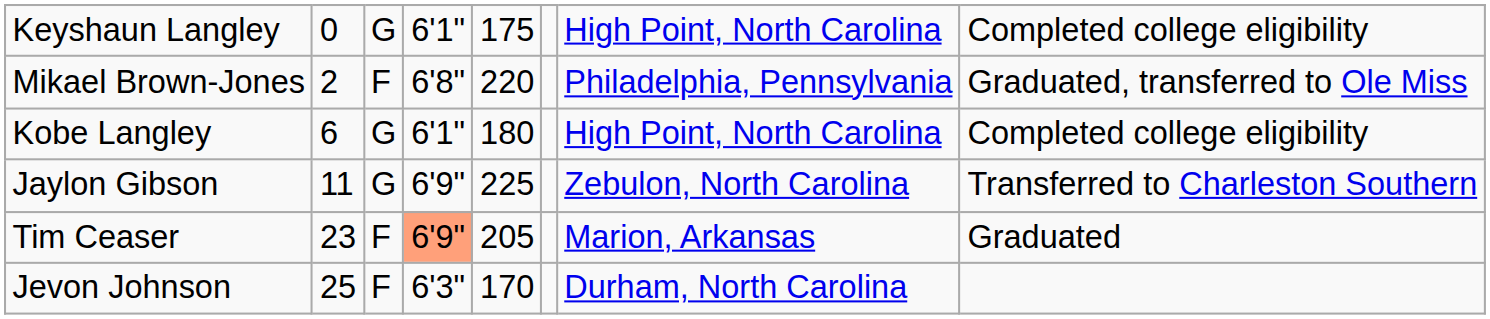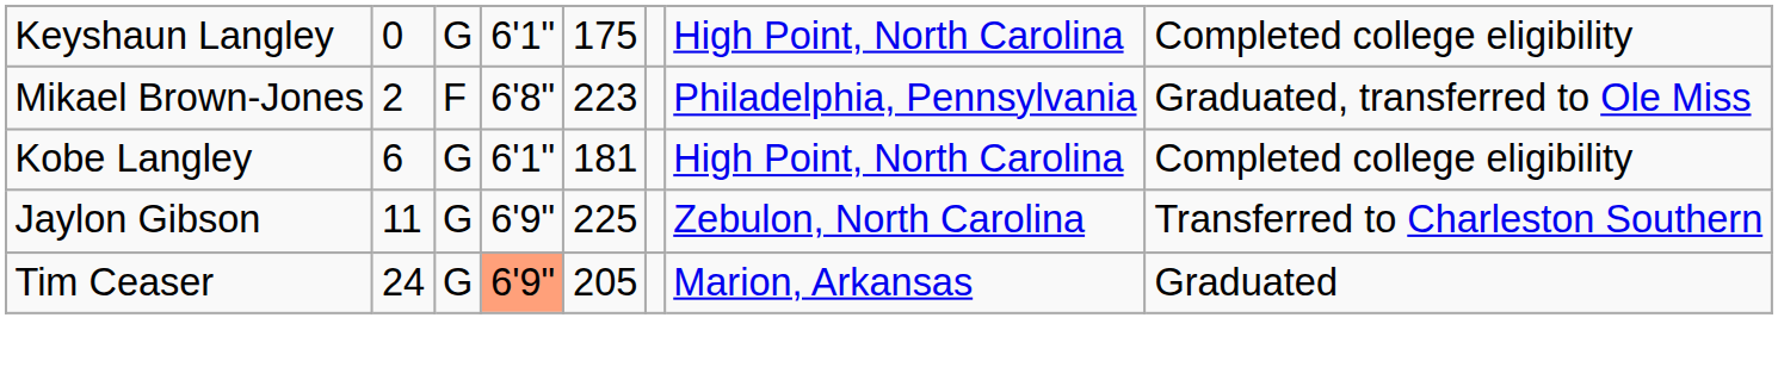Mikael Brown-Jones | column 5: 220 -> 223
Kobe Langley | column 5: 180 -> 181
Tim Ceaser | column 2: 23 -> 24
Tim Ceaser | column 3: F -> G
- row: Jevon Johnson | 25 | F | 6'3" | 170 | Durham, North Carolina
